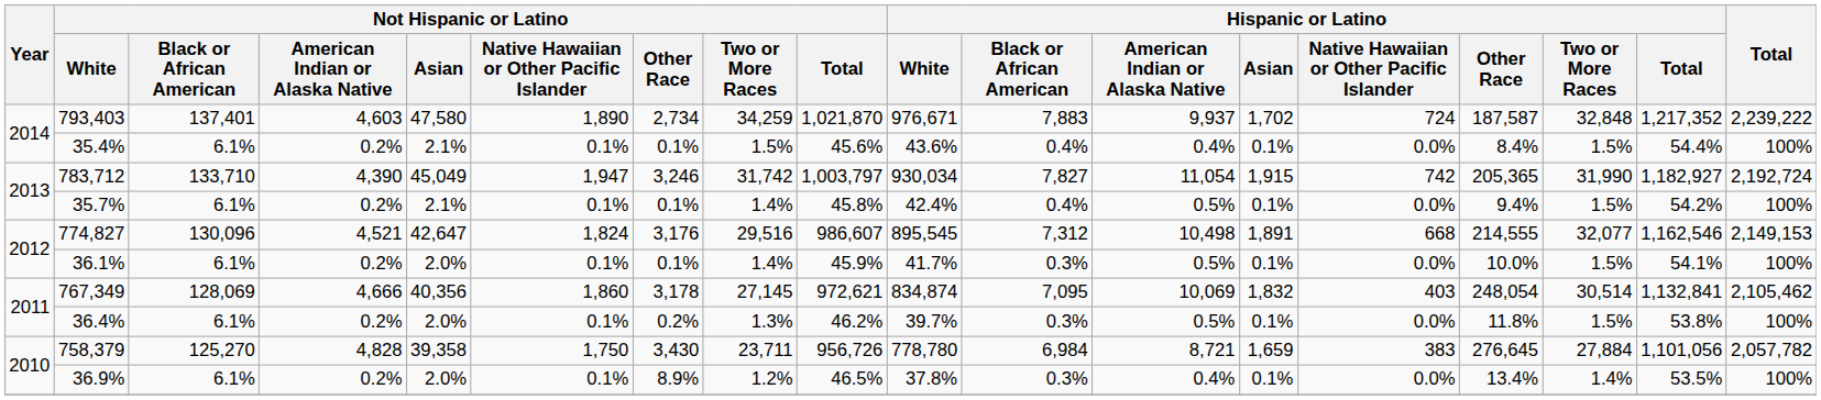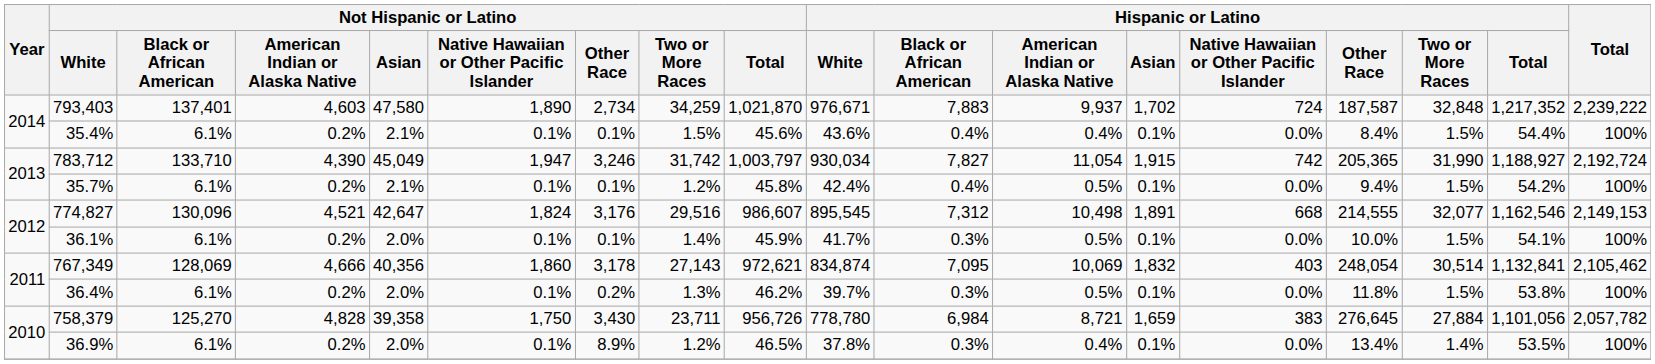783,712 | Hispanic or Latino / Total: 1,182,927 -> 1,188,927
35.7% | Not Hispanic or Latino / Two or More Races: 1.4% -> 1.2%
767,349 | Not Hispanic or Latino / Two or More Races: 27,145 -> 27,143
